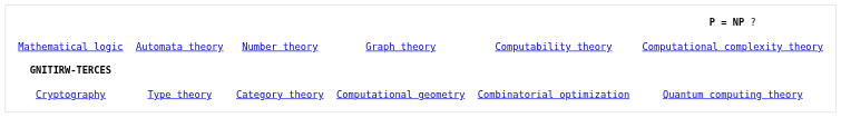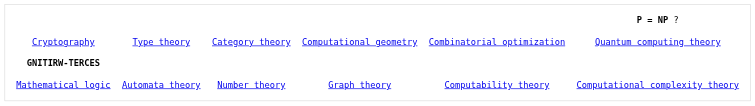rows swapped: Mathematical logic <-> Cryptography
